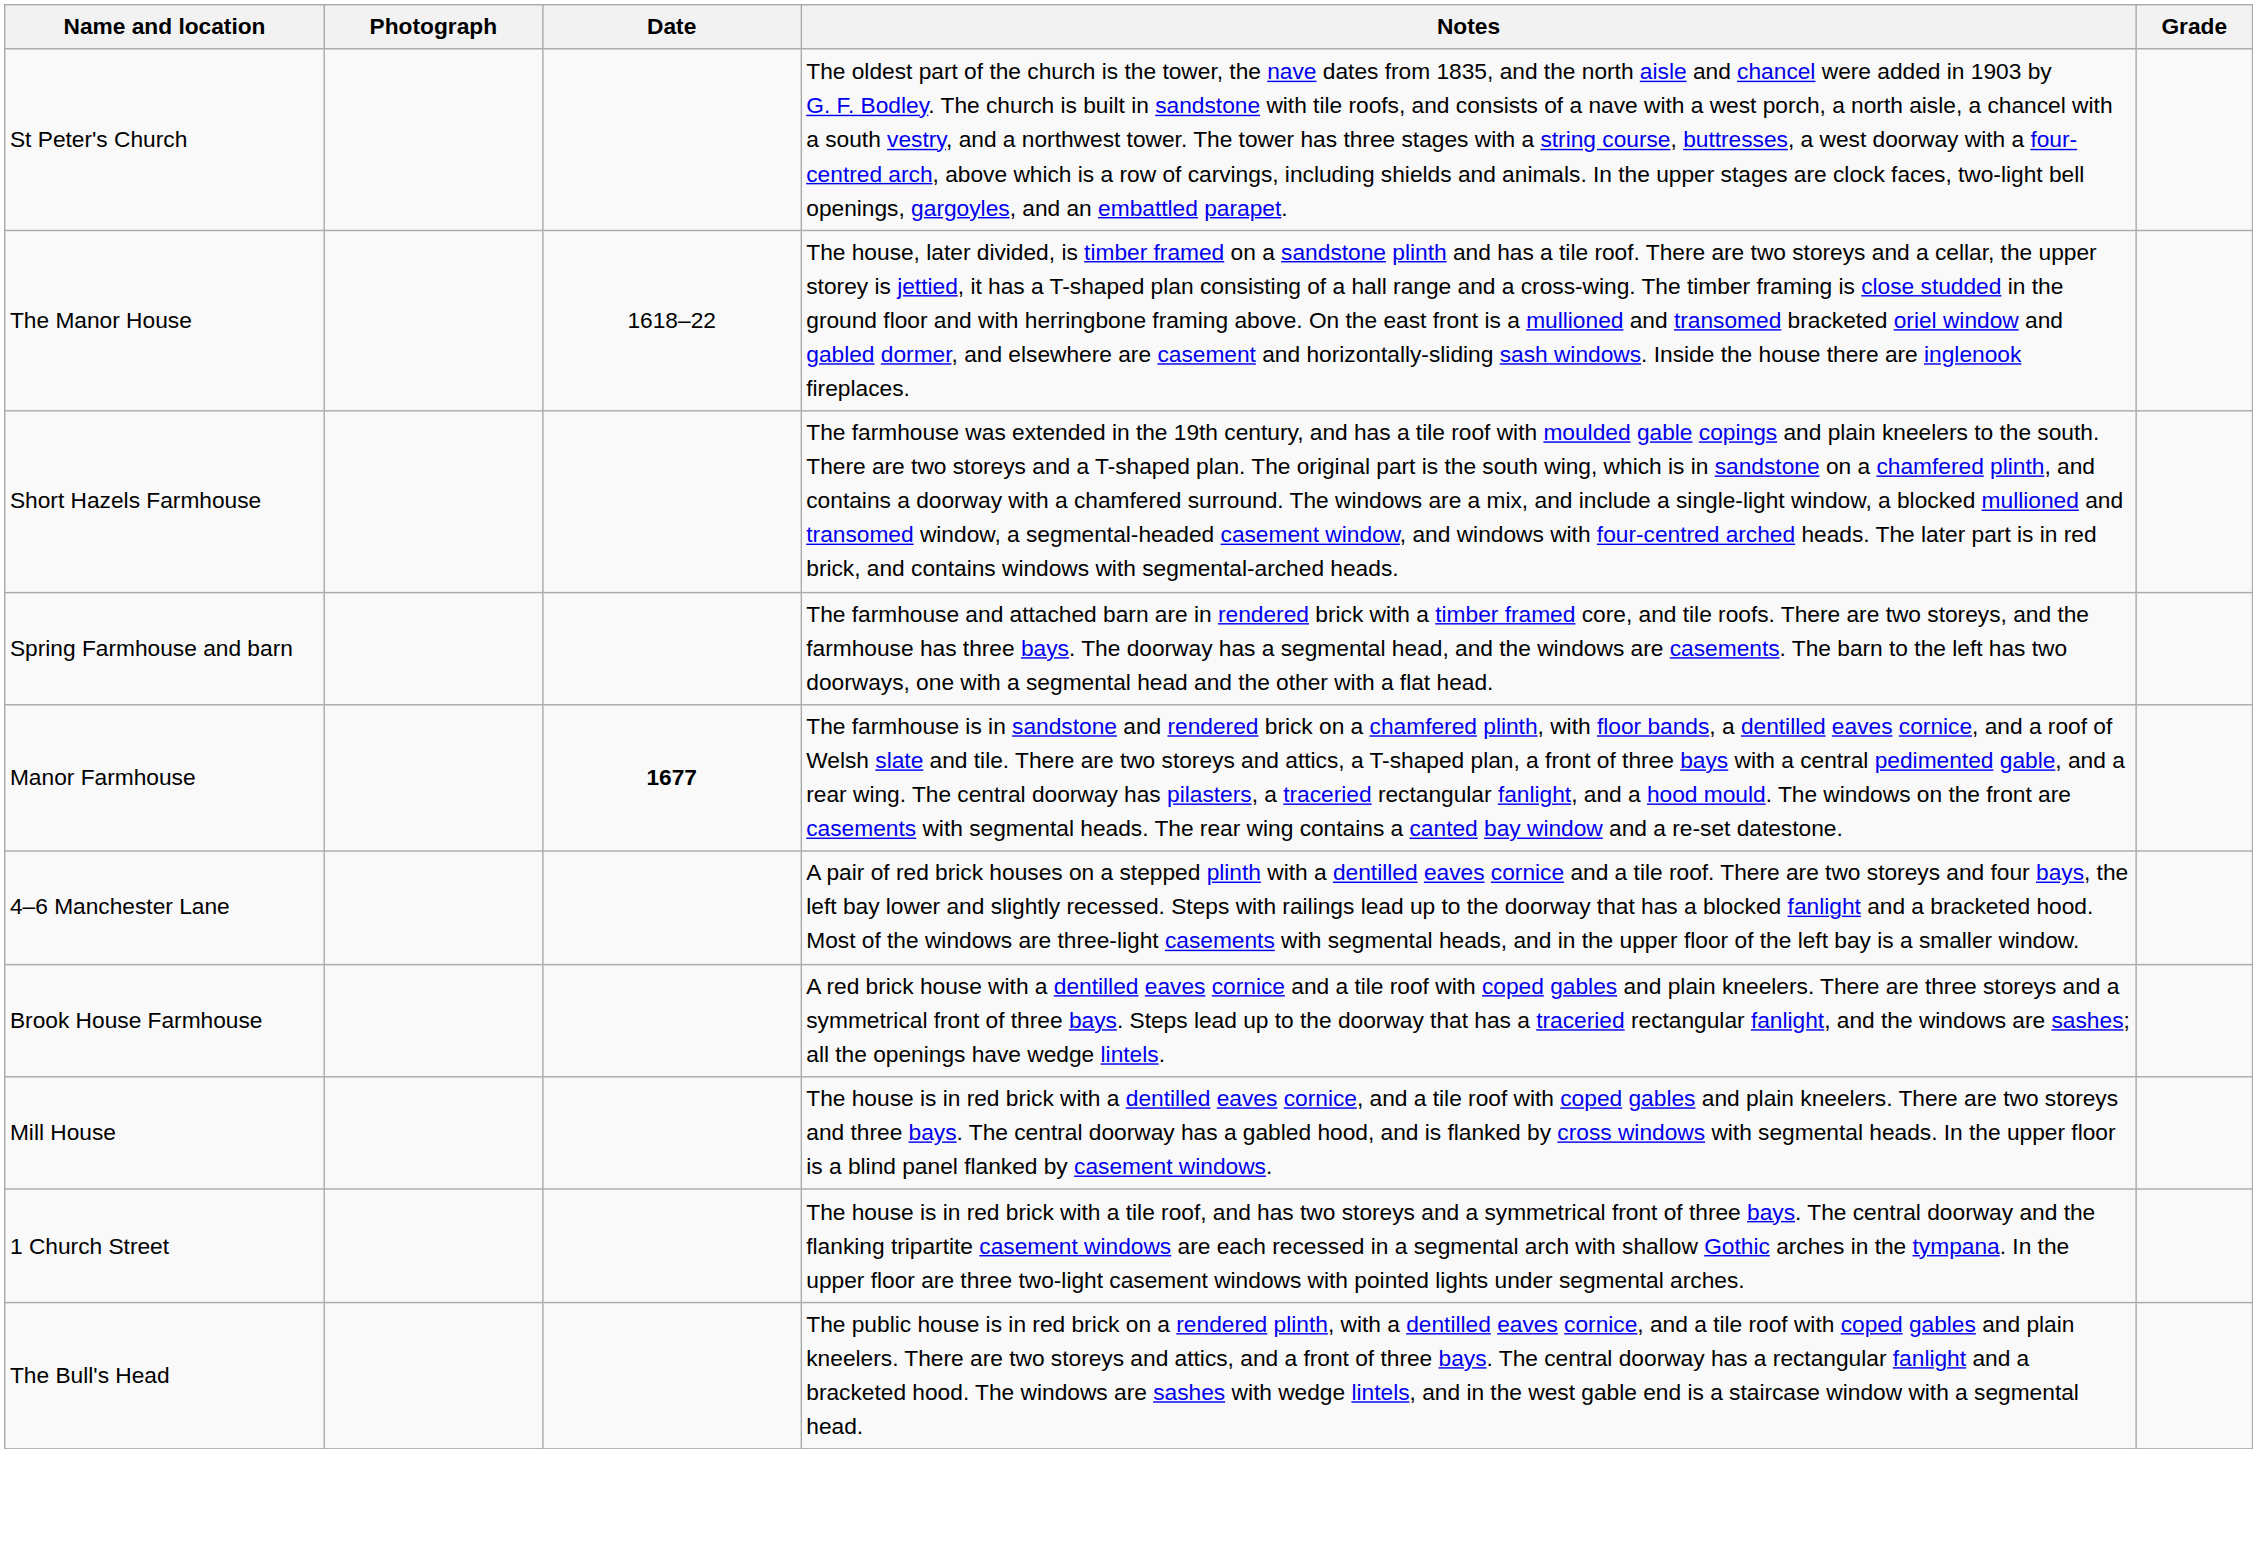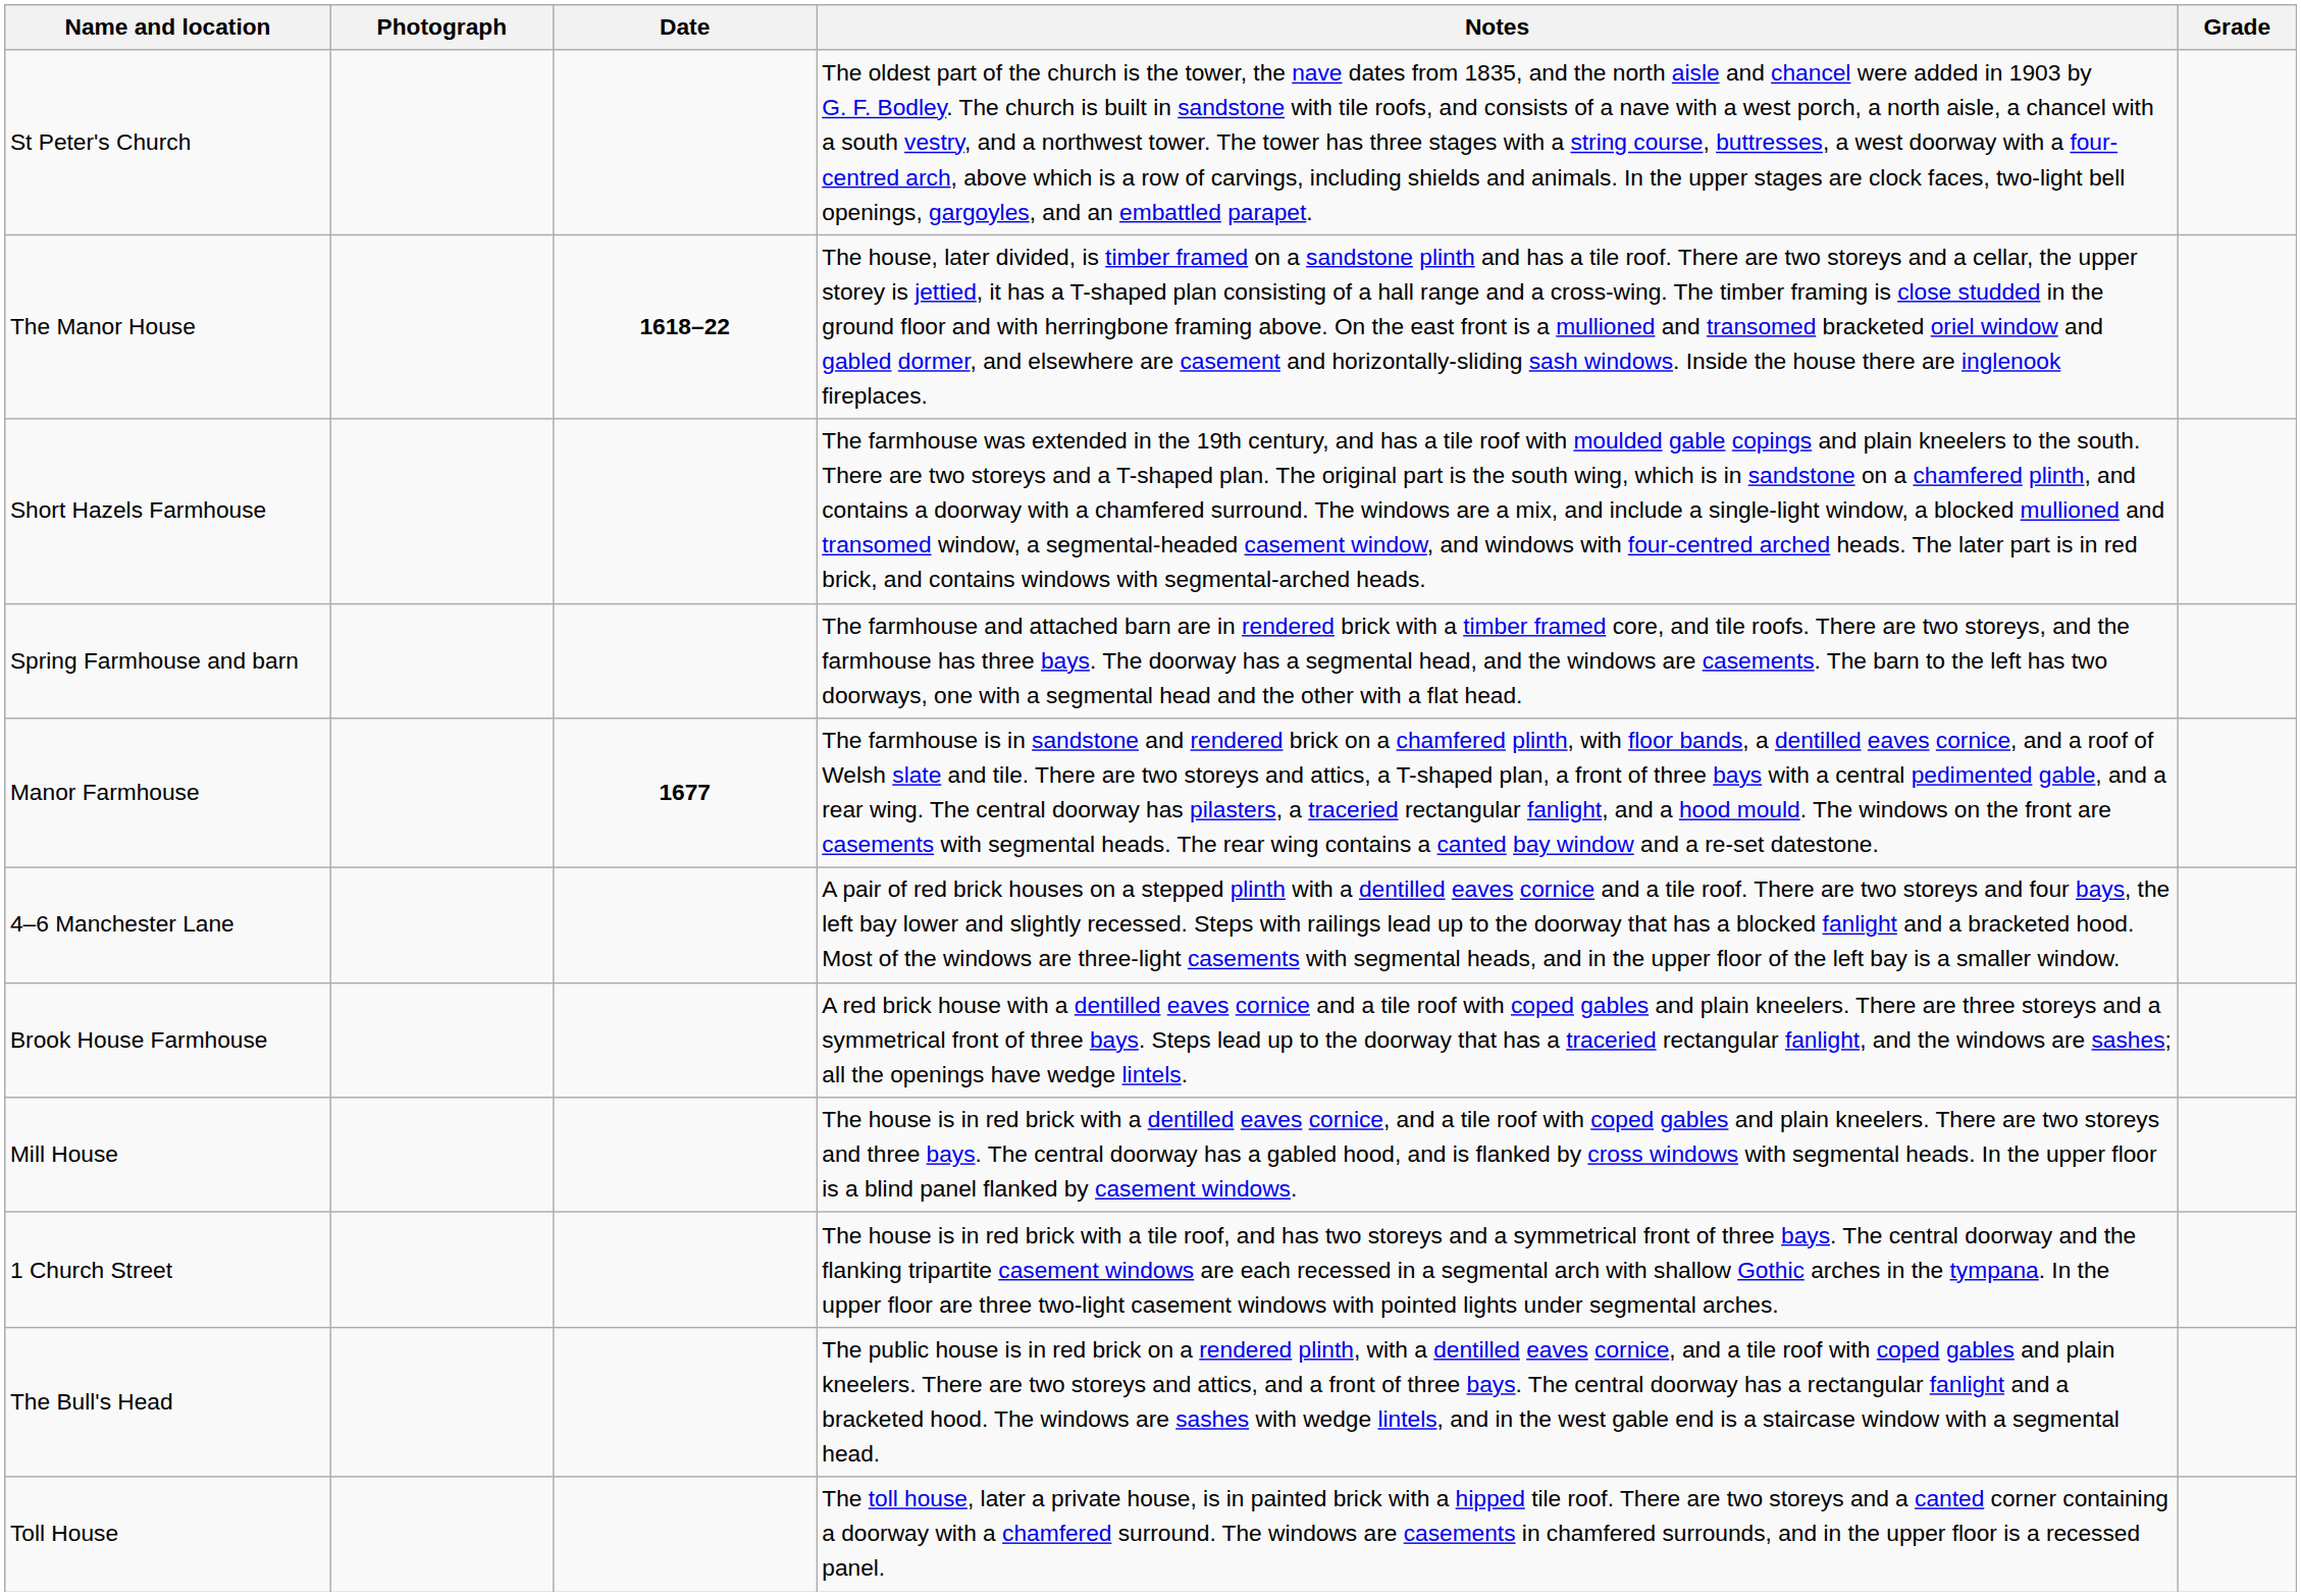The Manor House | Date: normal -> bold
+ row: Toll House | The toll house, later a private house, is in painted brick with a hipped tile roof. There are two storeys and a canted corner containing a doorway with a chamfered surround. The windows are casements in chamfered surrounds, and in the upper floor is a recessed panel.
